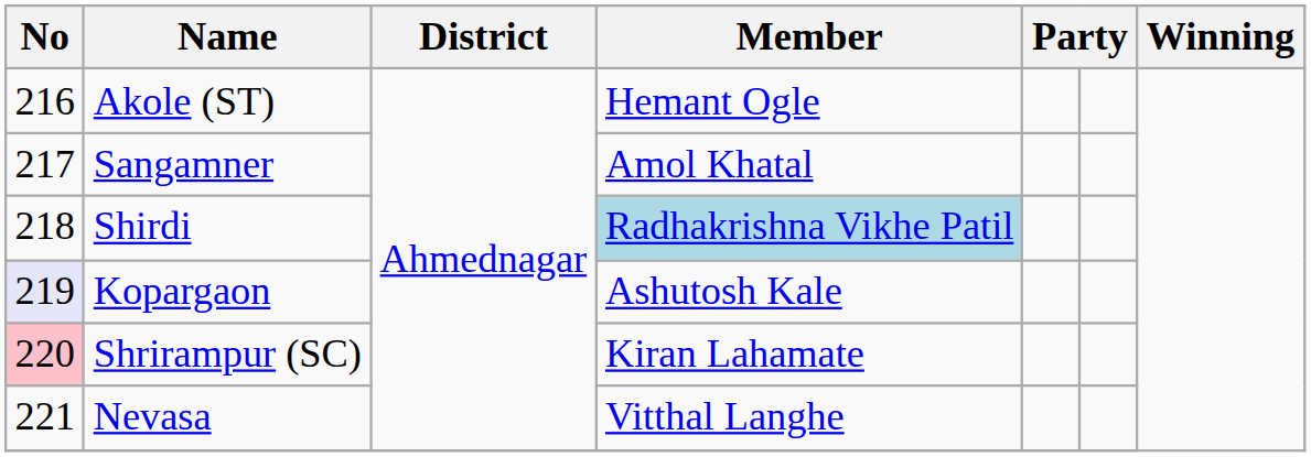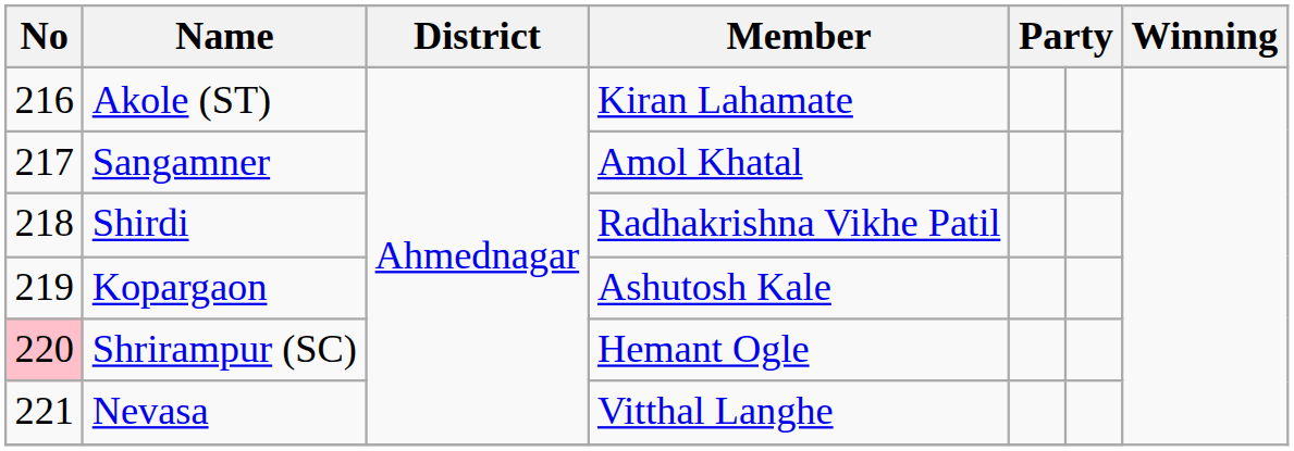Akole (ST) | Member: Hemant Ogle -> Kiran Lahamate
Shirdi | Member: lightblue background -> no background
Kopargaon | No: lavender background -> no background
Shrirampur (SC) | Member: Kiran Lahamate -> Hemant Ogle
